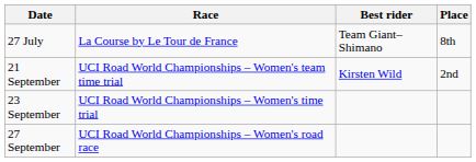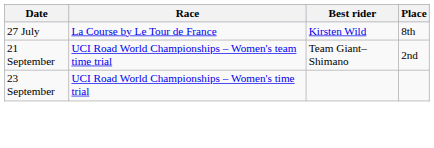27 July | Best rider: Team Giant–Shimano -> Kirsten Wild
21 September | Best rider: Kirsten Wild -> Team Giant–Shimano
- row: 27 September | UCI Road World Championships – Women's road race
